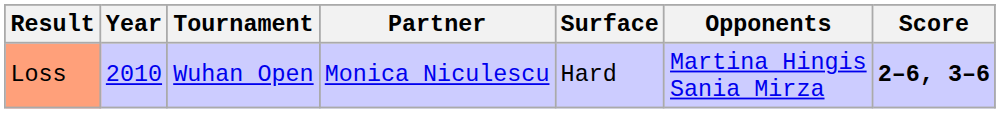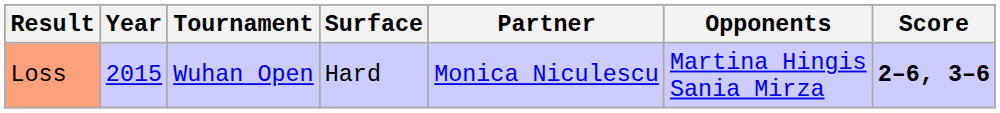columns swapped: Surface <-> Partner
Loss | Year: 2010 -> 2015
